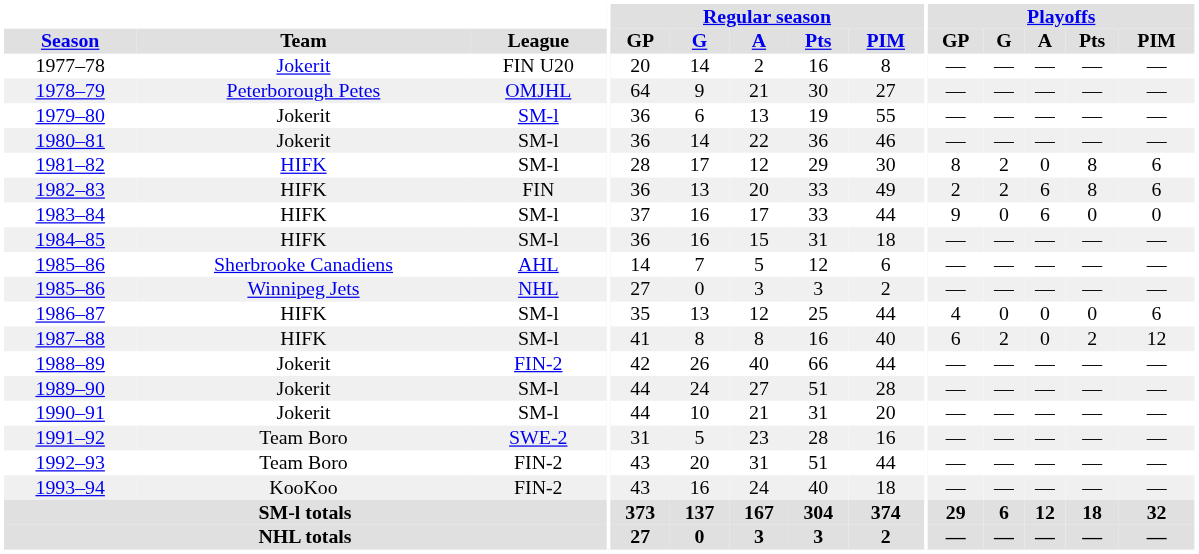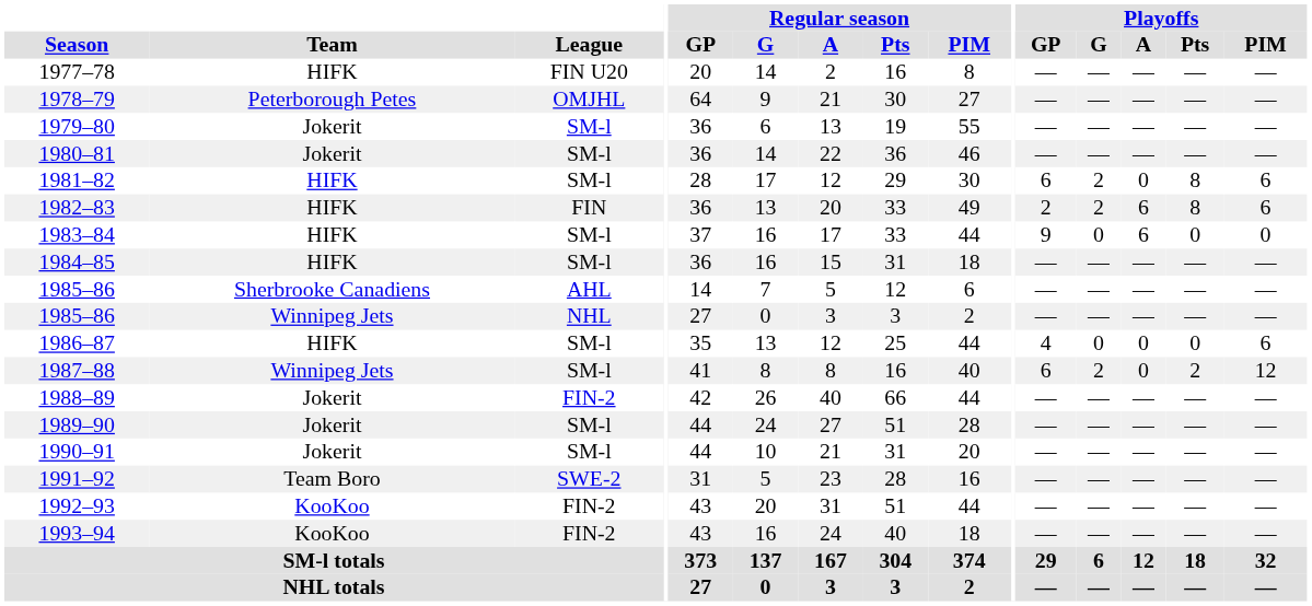1977–78 | Team: Jokerit -> HIFK
1981–82 | Playoffs / GP: 8 -> 6
1987–88 | Team: HIFK -> Winnipeg Jets
1992–93 | Team: Team Boro -> KooKoo
